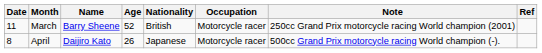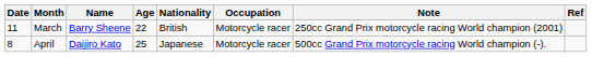March | Age: 52 -> 22
April | Age: 26 -> 25
